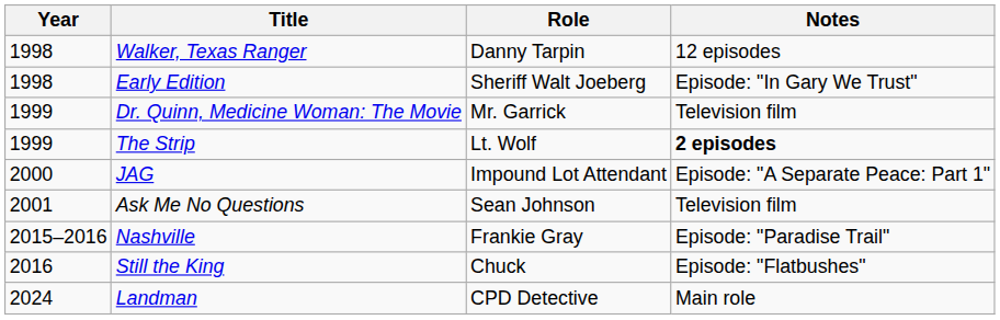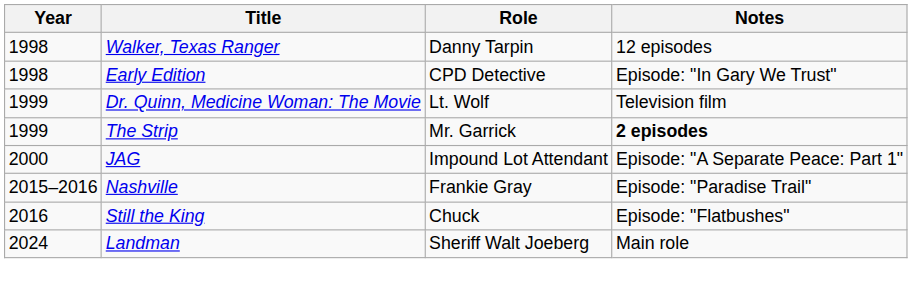Early Edition | Role: Sheriff Walt Joeberg -> CPD Detective
Dr. Quinn, Medicine Woman: The Movie | Role: Mr. Garrick -> Lt. Wolf
The Strip | Role: Lt. Wolf -> Mr. Garrick
- row: 2001 | Ask Me No Questions | Sean Johnson | Television film
Landman | Role: CPD Detective -> Sheriff Walt Joeberg
